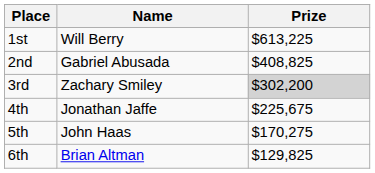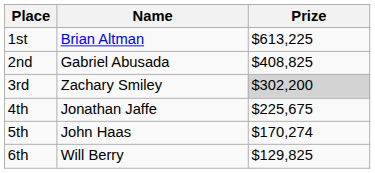1st | Name: Will Berry -> Brian Altman
5th | Prize: $170,275 -> $170,274
6th | Name: Brian Altman -> Will Berry
